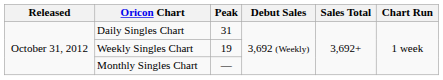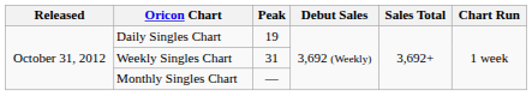Daily Singles Chart | Peak: 31 -> 19
Weekly Singles Chart | Peak: 19 -> 31
